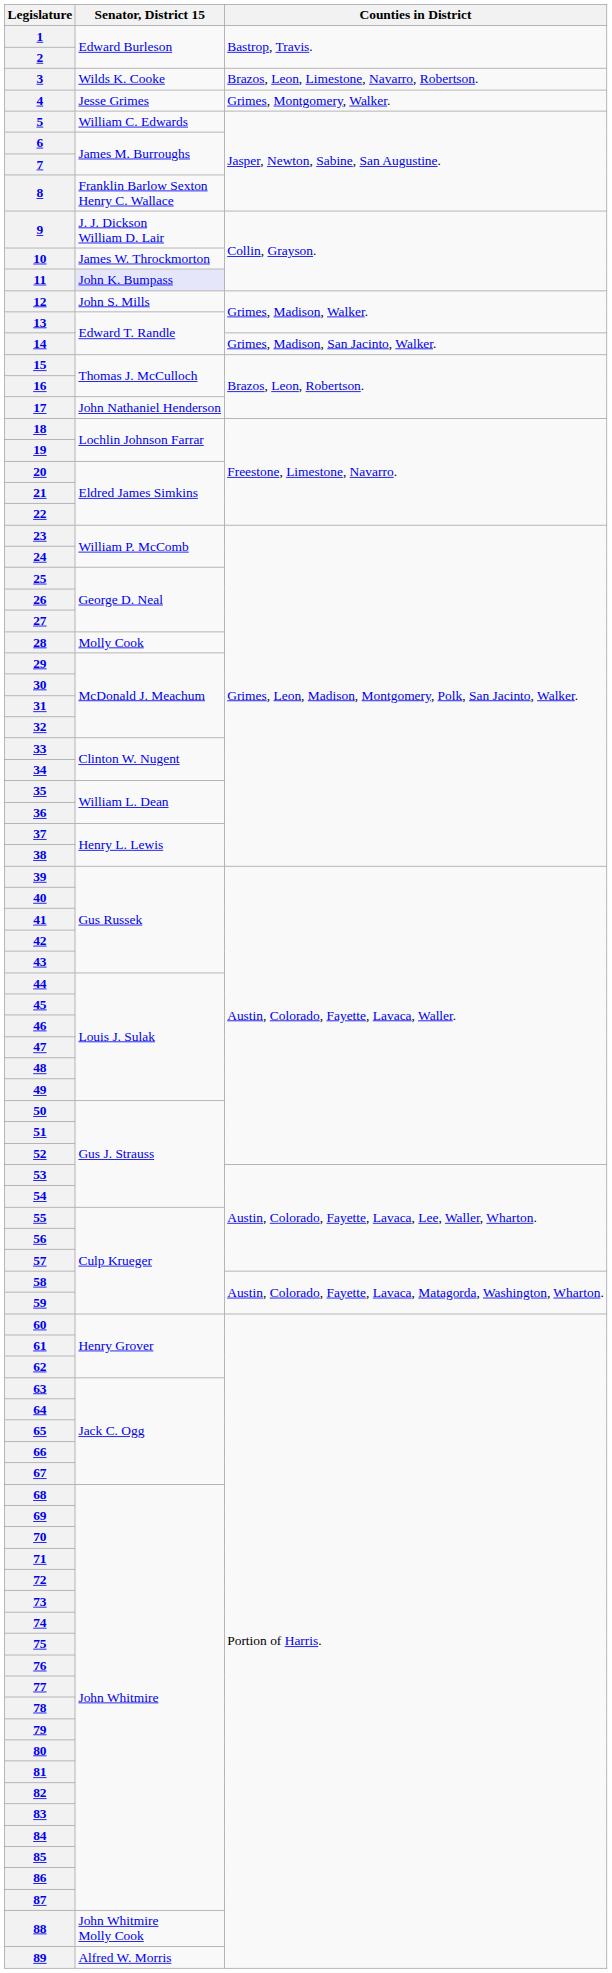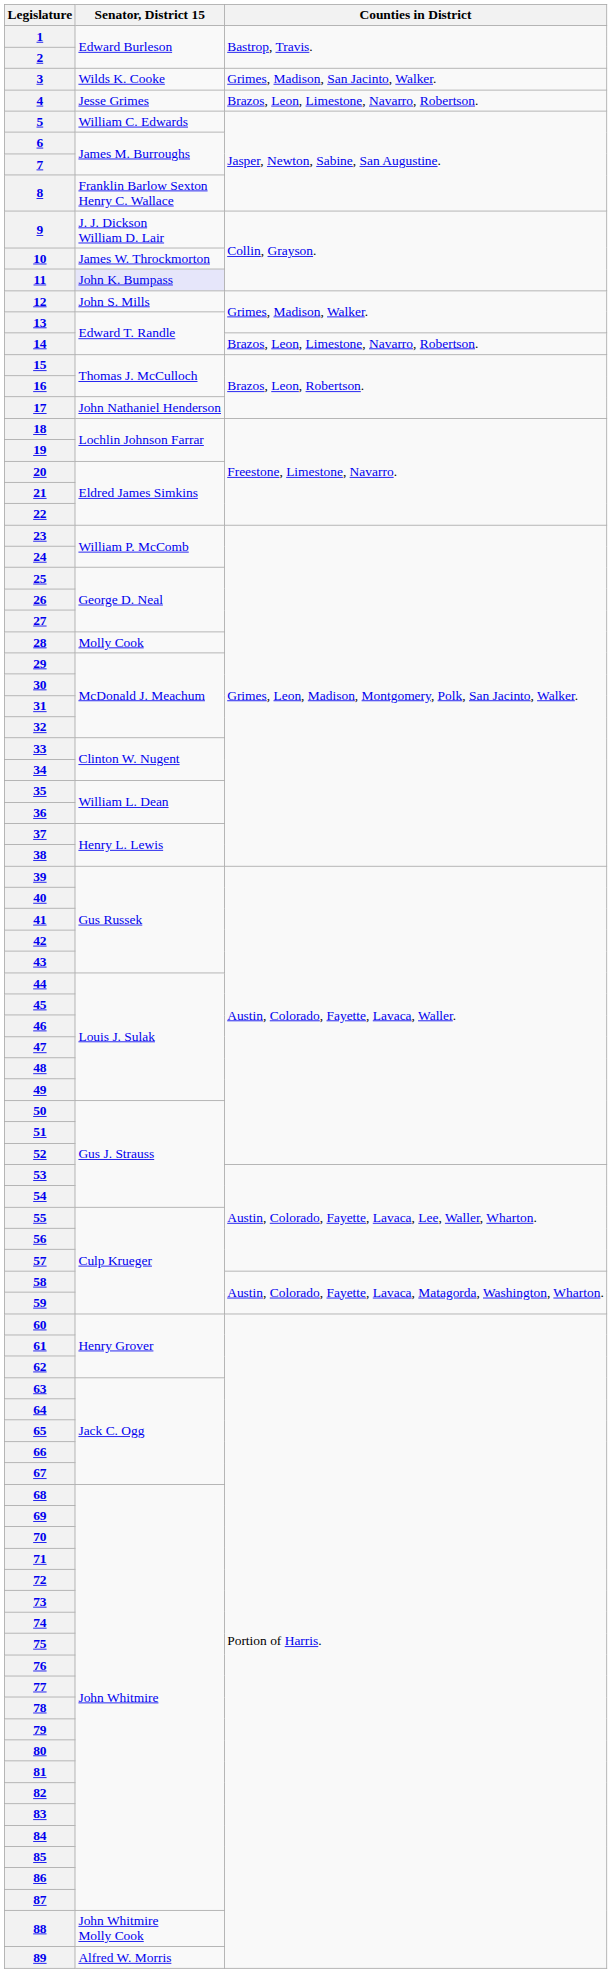3 | Counties in District: Brazos, Leon, Limestone, Navarro, Robertson. -> Grimes, Madison, San Jacinto, Walker.
4 | Counties in District: Grimes, Montgomery, Walker. -> Brazos, Leon, Limestone, Navarro, Robertson.
14 | Counties in District: Grimes, Madison, San Jacinto, Walker. -> Brazos, Leon, Limestone, Navarro, Robertson.
